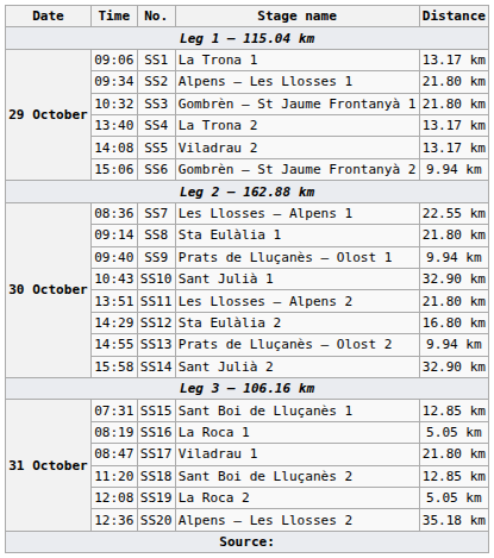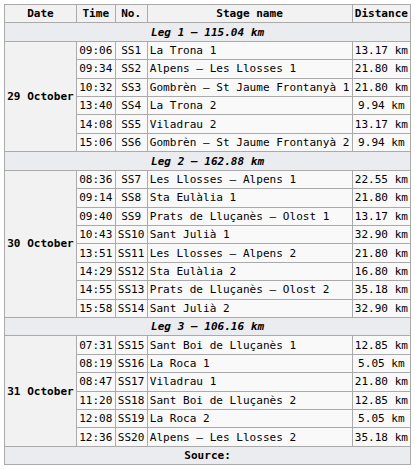SS4 | Distance: 13.17 km -> 9.94 km
SS9 | Distance: 9.94 km -> 13.17 km
SS13 | Distance: 9.94 km -> 35.18 km
